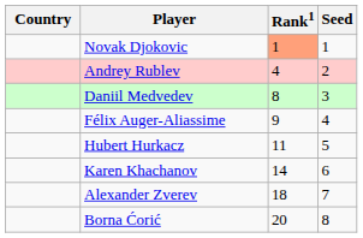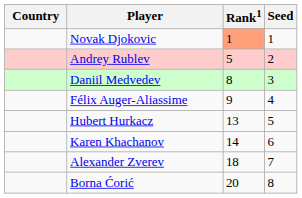Andrey Rublev | Rank1: 4 -> 5
Hubert Hurkacz | Rank1: 11 -> 13
